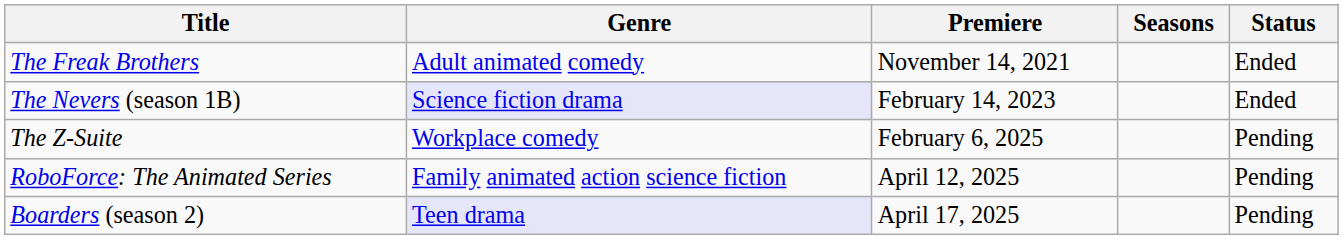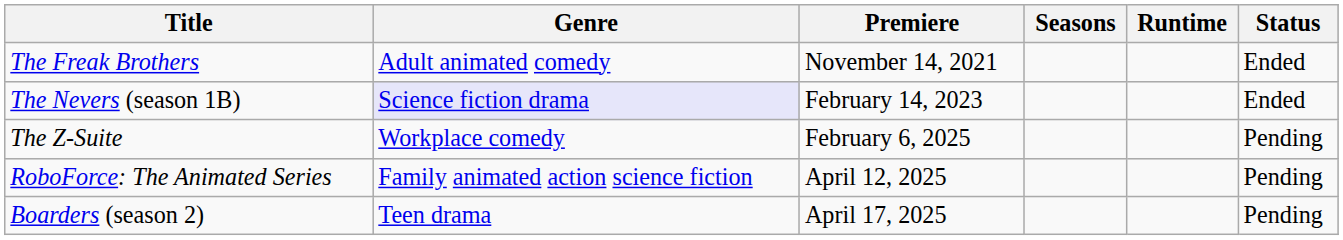+ column: Runtime
Boarders (season 2) | Genre: lavender background -> no background
